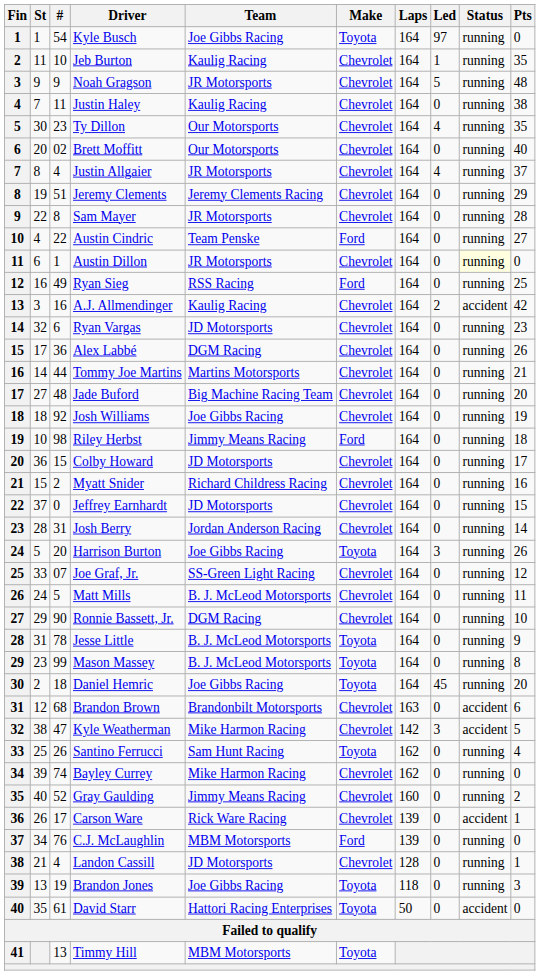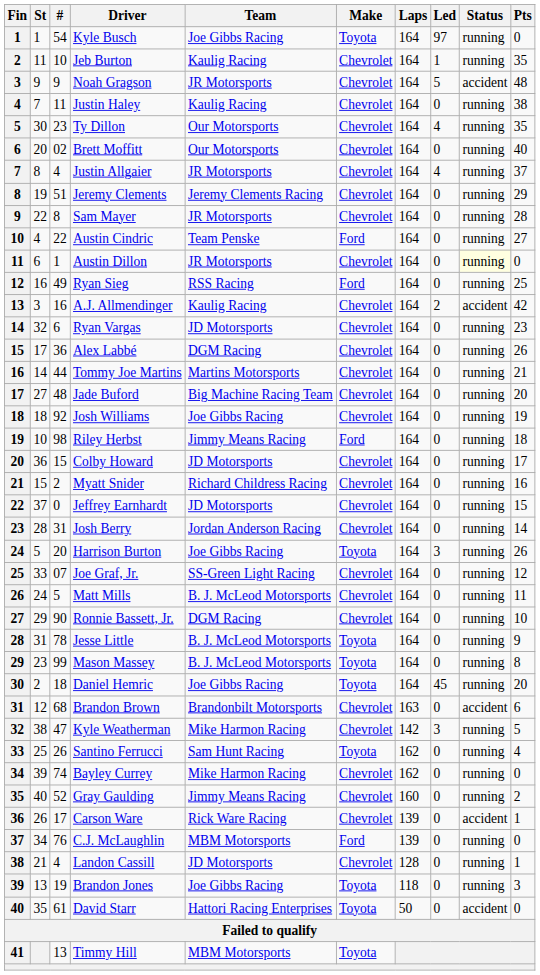Noah Gragson | Status: running -> accident
Kyle Weatherman | Status: accident -> running
